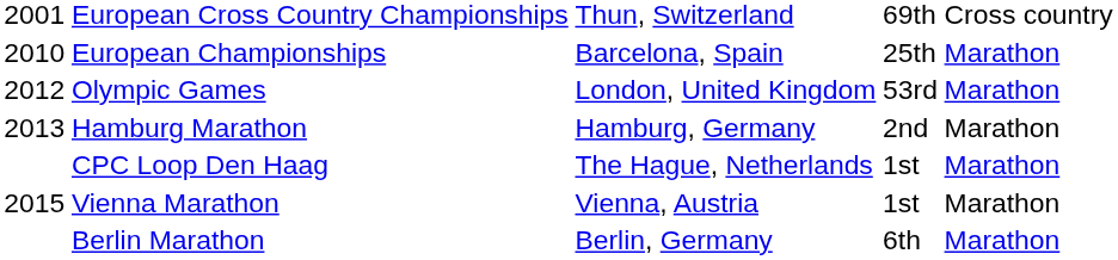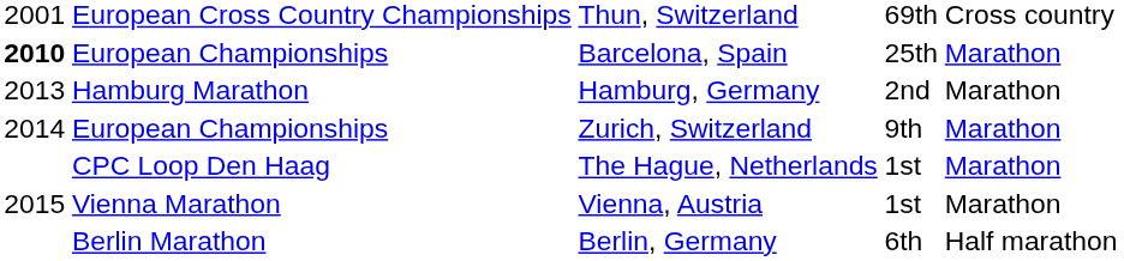Barcelona, Spain | column 1: normal -> bold
- row: 2012 | Olympic Games | London, United Kingdom | 53rd | Marathon
+ row: 2014 | European Championships | Zurich, Switzerland | 9th | Marathon
Berlin, Germany | column 5: Marathon -> Half marathon
